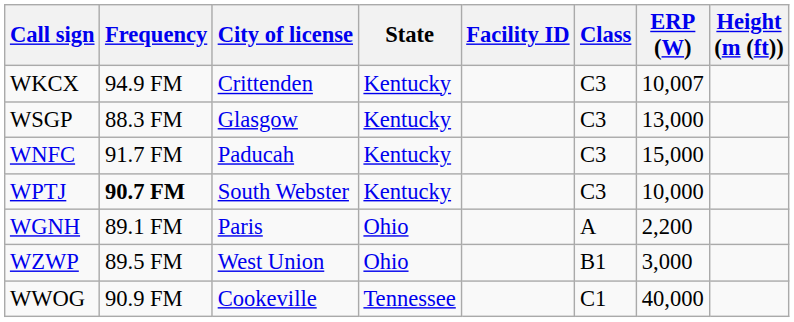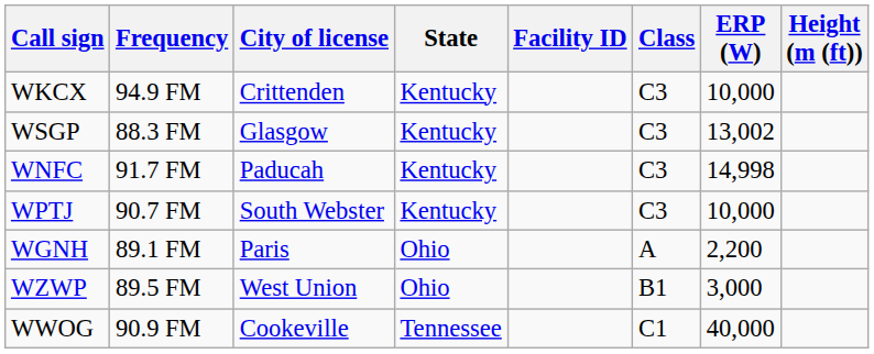WKCX | ERP (W): 10,007 -> 10,000
WSGP | ERP (W): 13,000 -> 13,002
WNFC | ERP (W): 15,000 -> 14,998
WPTJ | Frequency: bold -> normal
